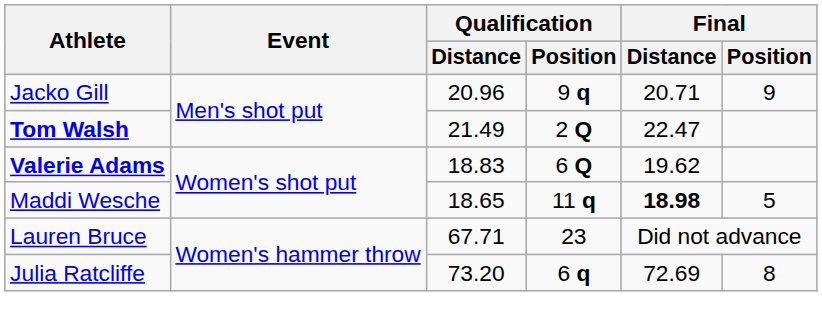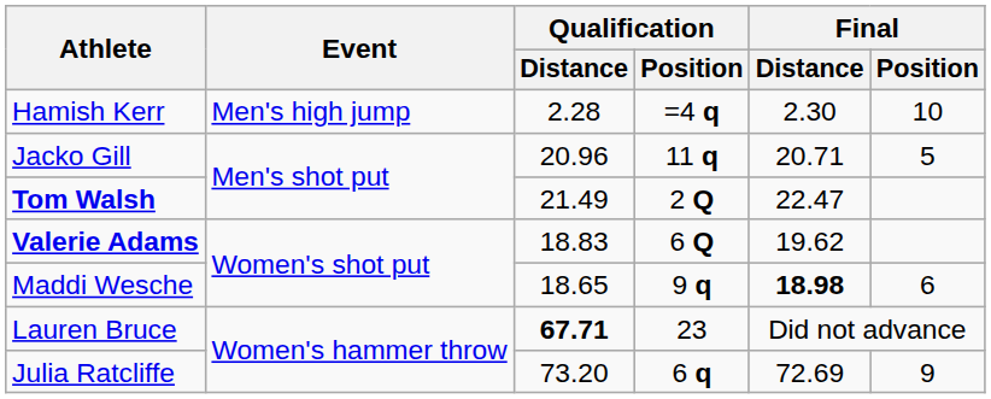+ row: Hamish Kerr | Men's high jump | 2.28 | =4 q | 2.30 | 10
Jacko Gill | Qualification / Position: 9 q -> 11 q
Jacko Gill | Final / Position: 9 -> 5
Maddi Wesche | Qualification / Position: 11 q -> 9 q
Maddi Wesche | Final / Position: 5 -> 6
Lauren Bruce | Qualification / Distance: normal -> bold
Julia Ratcliffe | Final / Position: 8 -> 9
